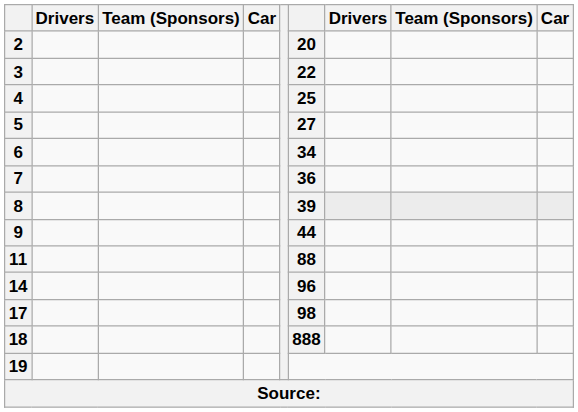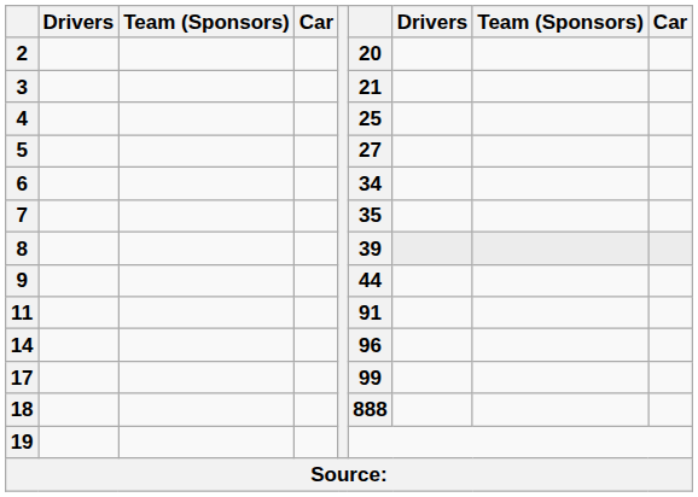3 | column 6: 22 -> 21
7 | column 6: 36 -> 35
11 | column 6: 88 -> 91
17 | column 6: 98 -> 99
